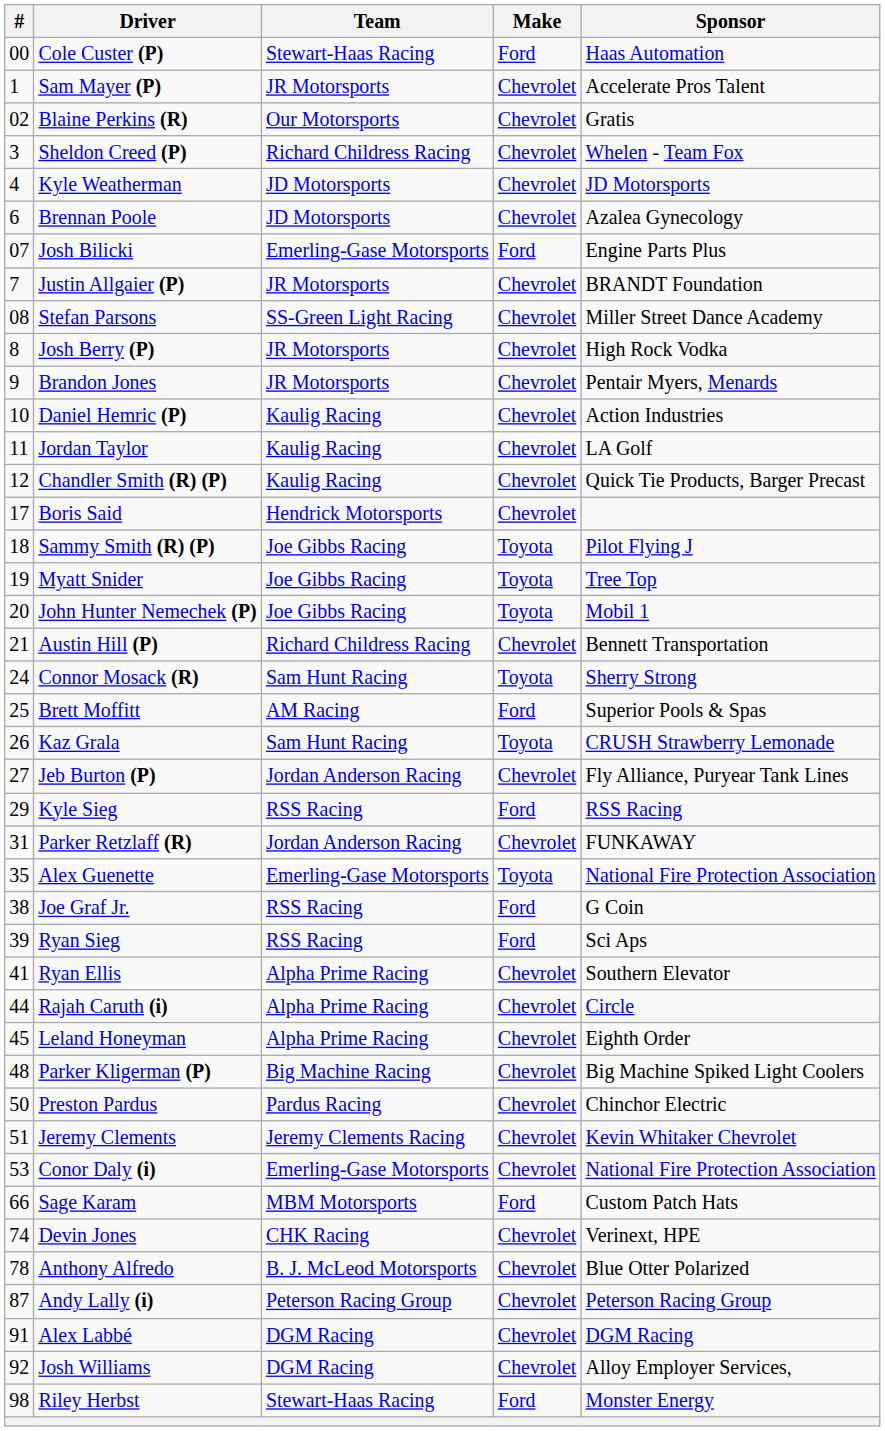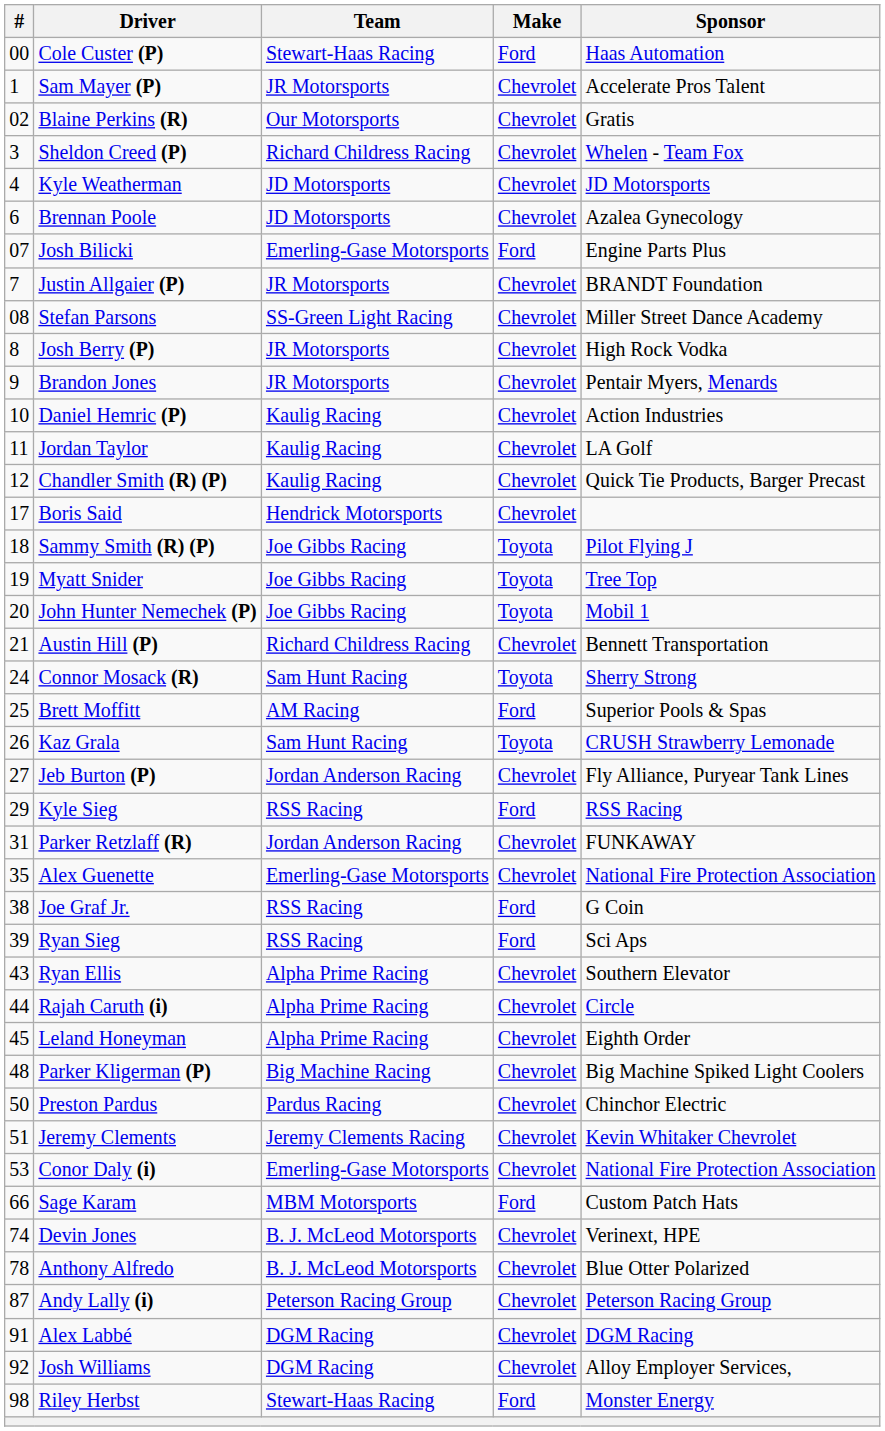Alex Guenette | Make: Toyota -> Chevrolet
Ryan Ellis | #: 41 -> 43
Devin Jones | Team: CHK Racing -> B. J. McLeod Motorsports
